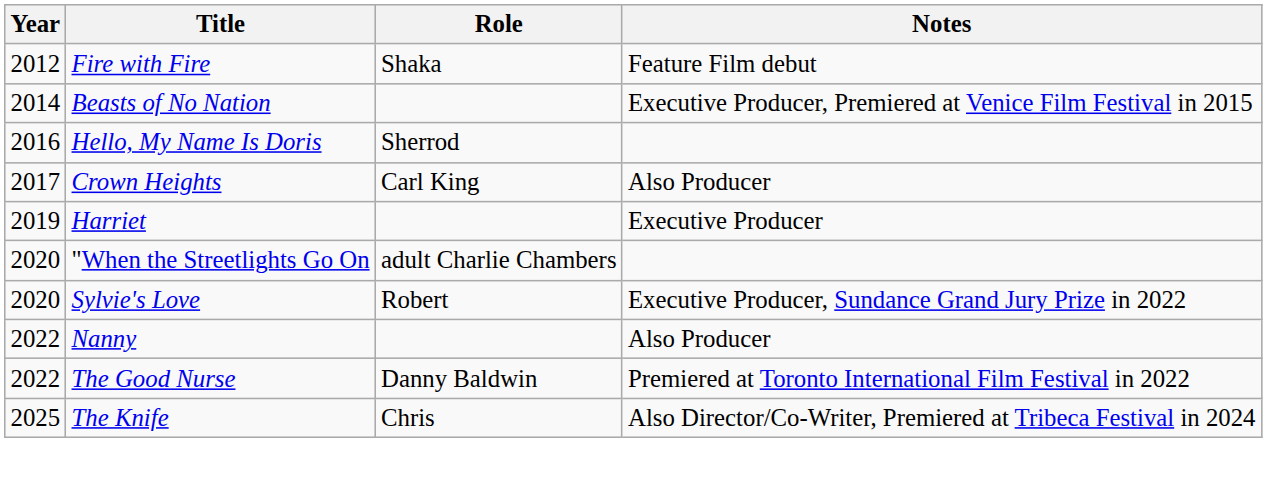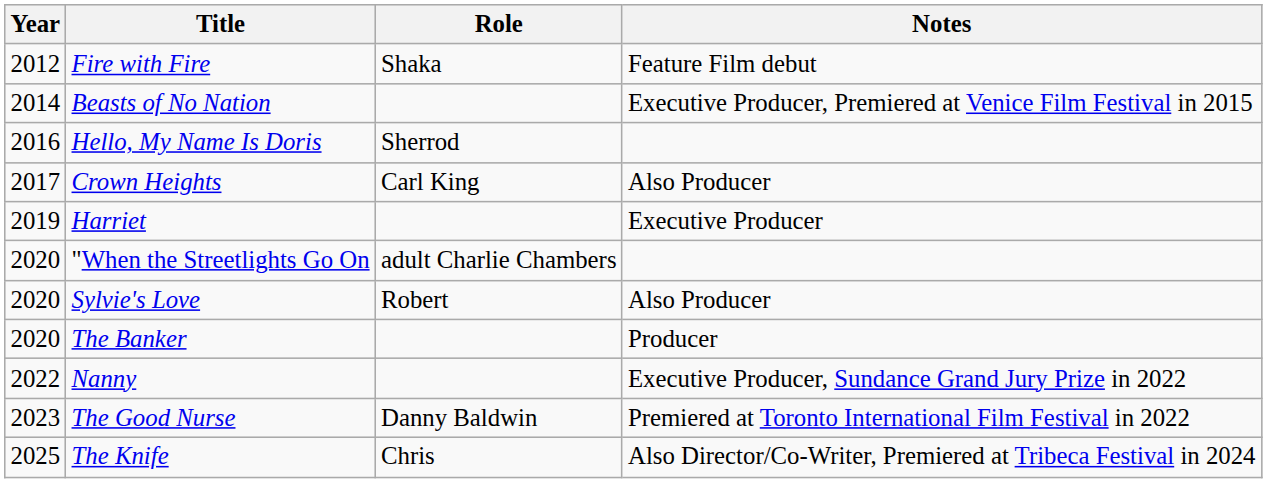Sylvie's Love | Notes: Executive Producer, Sundance Grand Jury Prize in 2022 -> Also Producer
+ row: 2020 | The Banker | Producer
Nanny | Notes: Also Producer -> Executive Producer, Sundance Grand Jury Prize in 2022
The Good Nurse | Year: 2022 -> 2023
